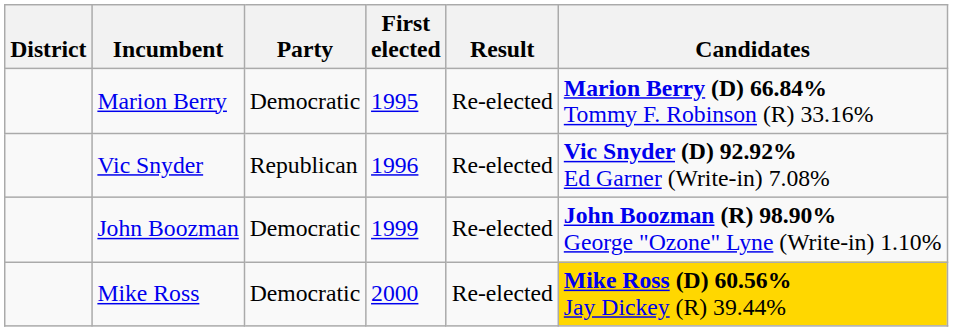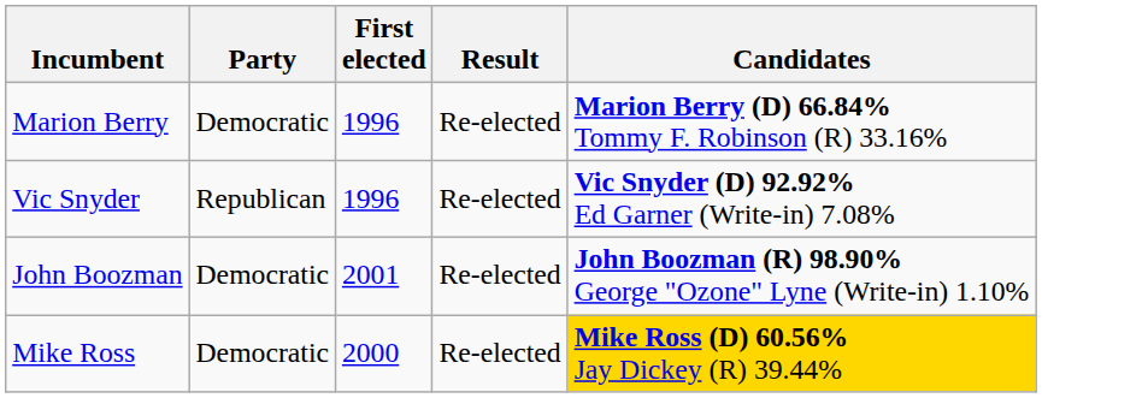- column: District
Marion Berry | First elected: 1995 -> 1996
John Boozman | First elected: 1999 -> 2001
